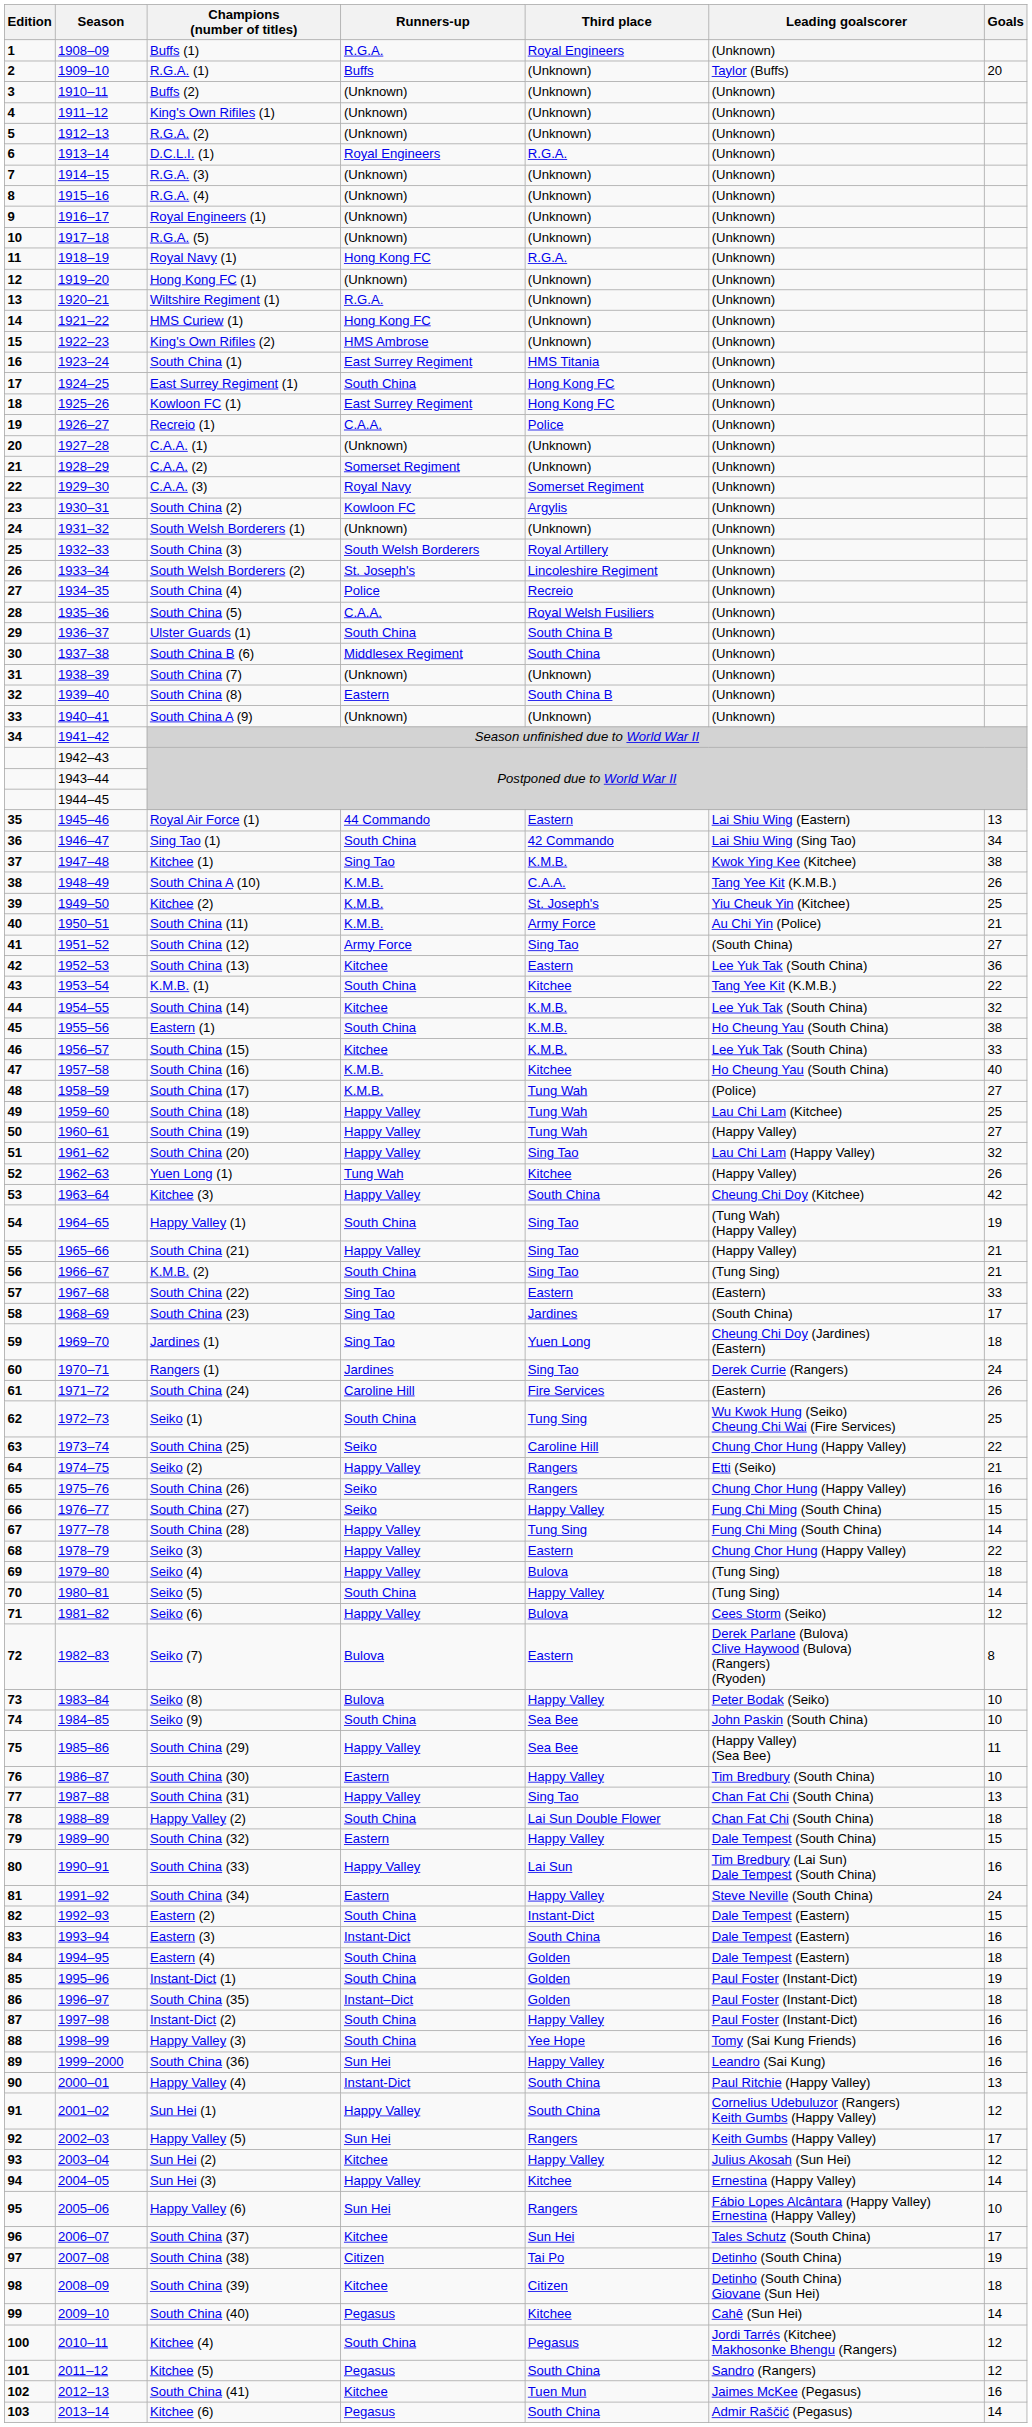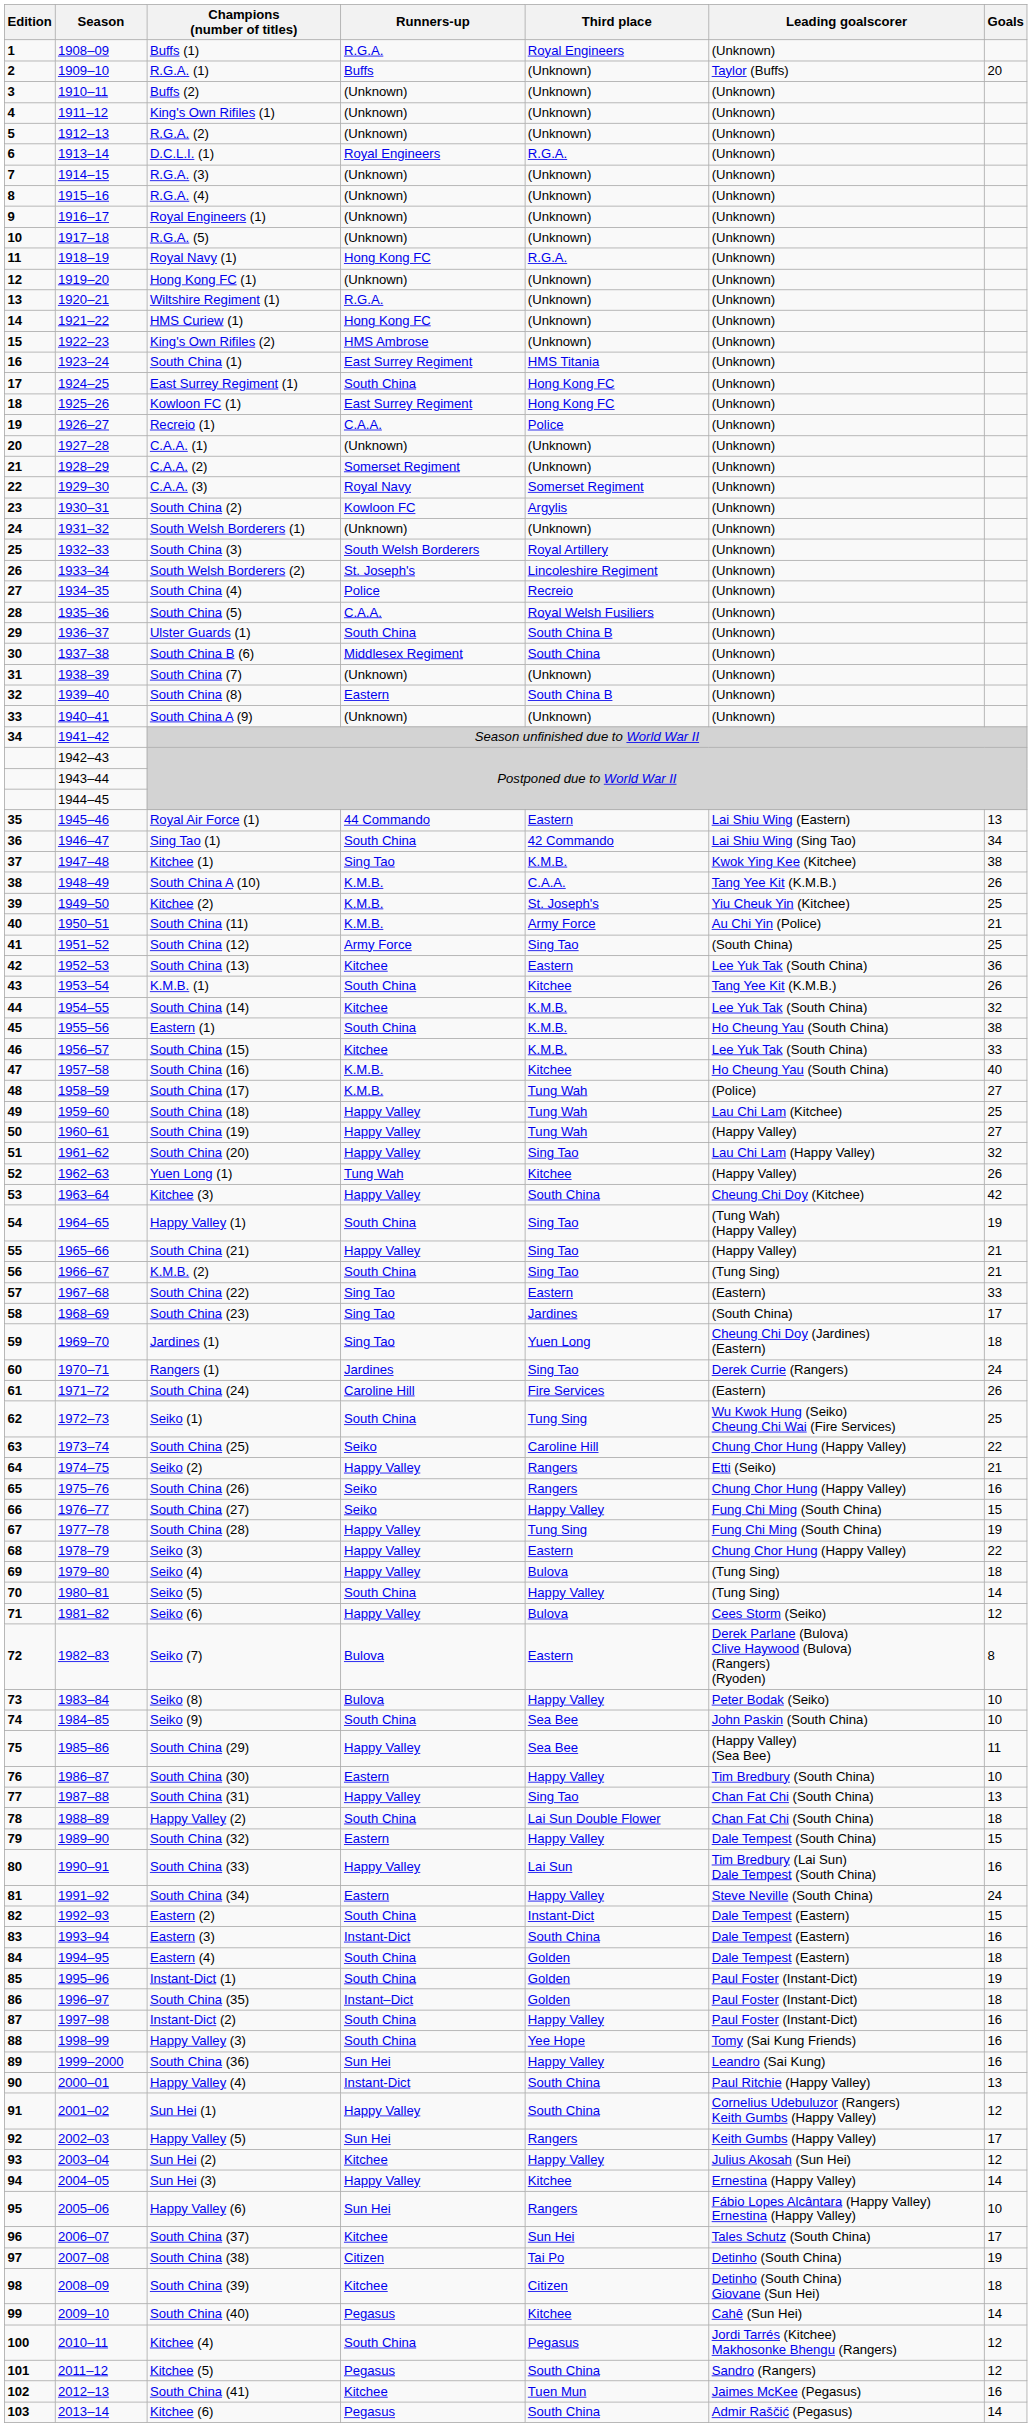South China (12) | Goals: 27 -> 25
K.M.B. (1) | Goals: 22 -> 26
South China (28) | Goals: 14 -> 19
